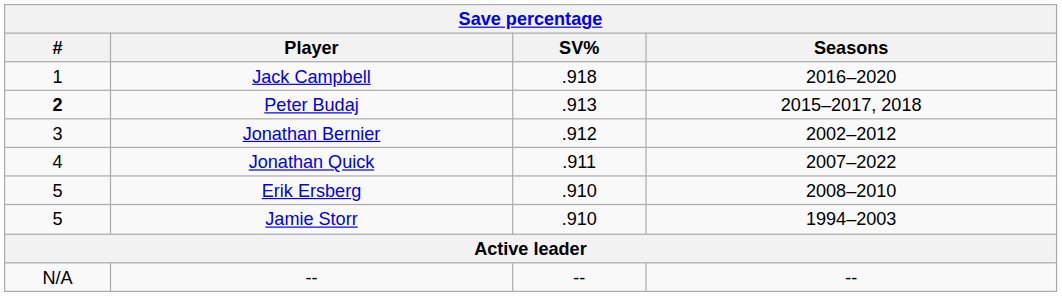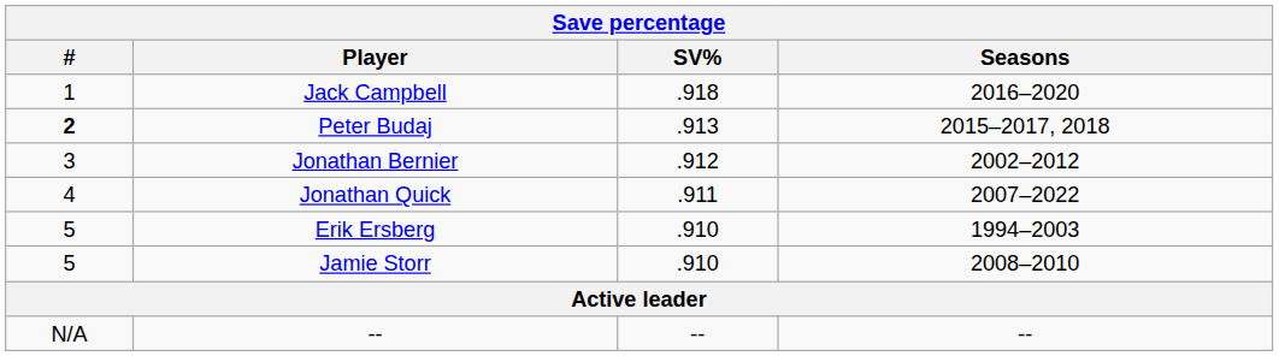Erik Ersberg | Seasons: 2008–2010 -> 1994–2003
Jamie Storr | Seasons: 1994–2003 -> 2008–2010
